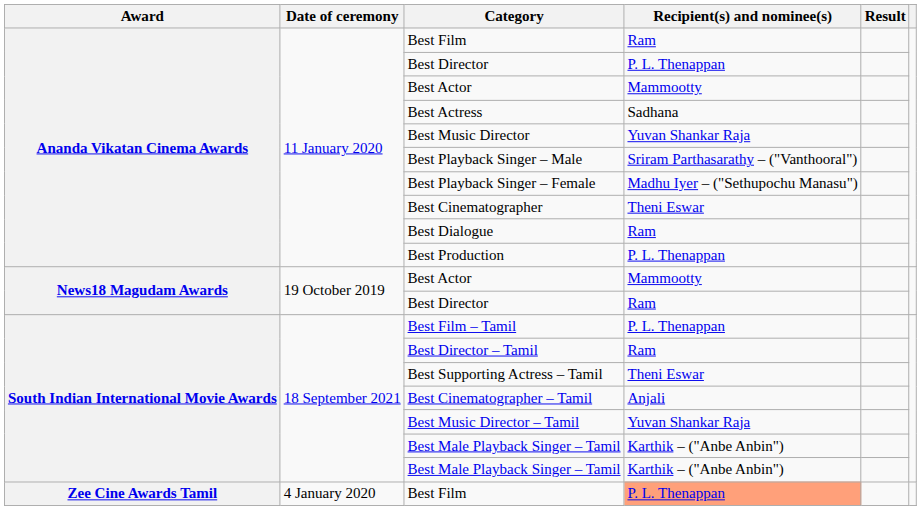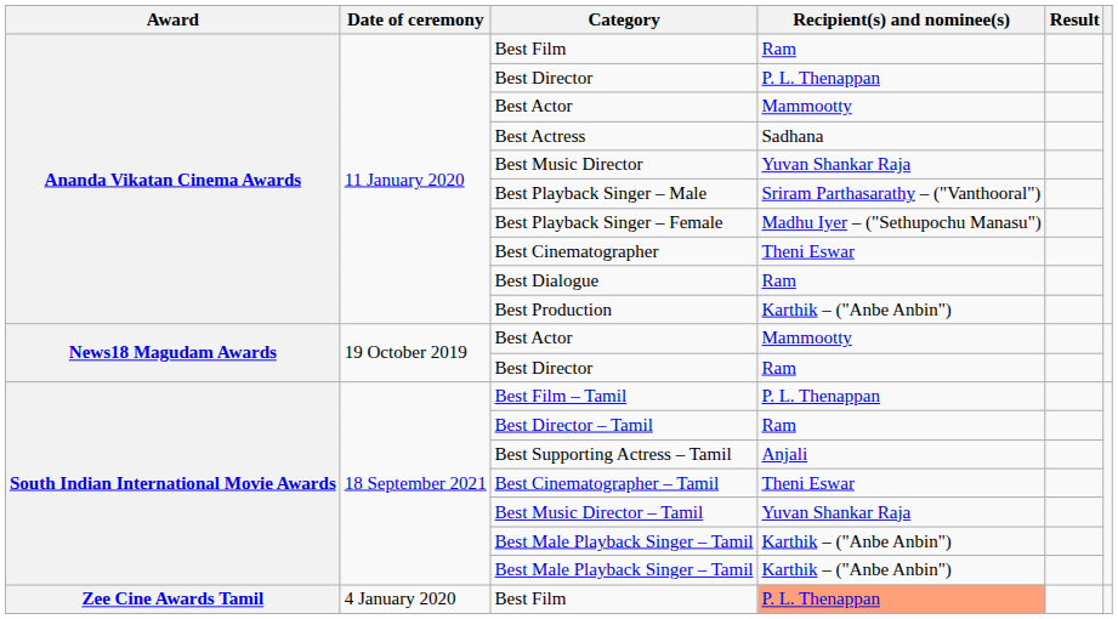Best Production | Recipient(s) and nominee(s): P. L. Thenappan -> Karthik – ("Anbe Anbin")
Best Supporting Actress – Tamil | Recipient(s) and nominee(s): Theni Eswar -> Anjali
Best Cinematographer – Tamil | Recipient(s) and nominee(s): Anjali -> Theni Eswar
